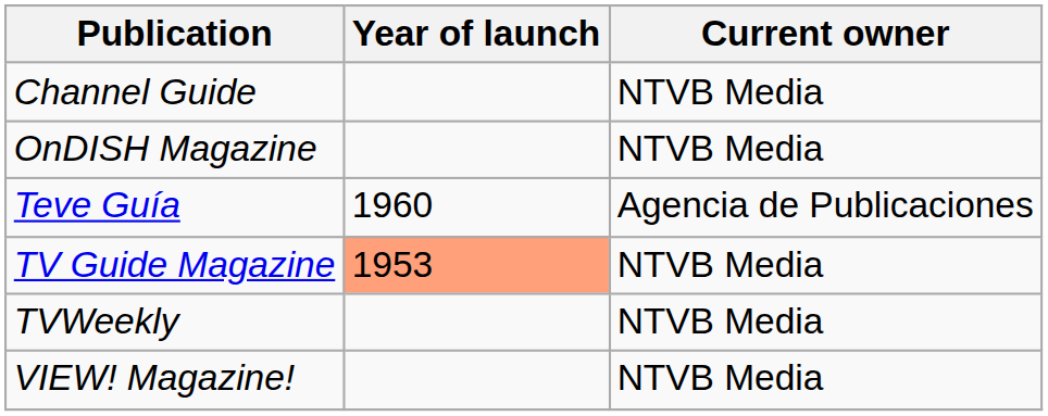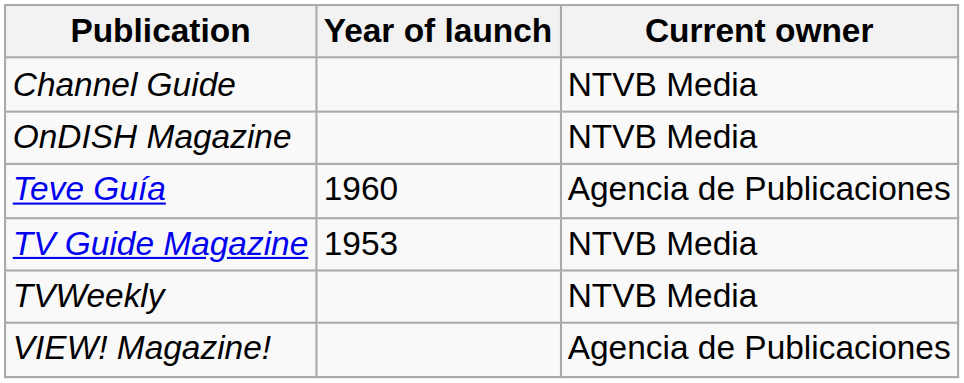TV Guide Magazine | Year of launch: lightsalmon background -> no background
VIEW! Magazine! | Current owner: NTVB Media -> Agencia de Publicaciones
